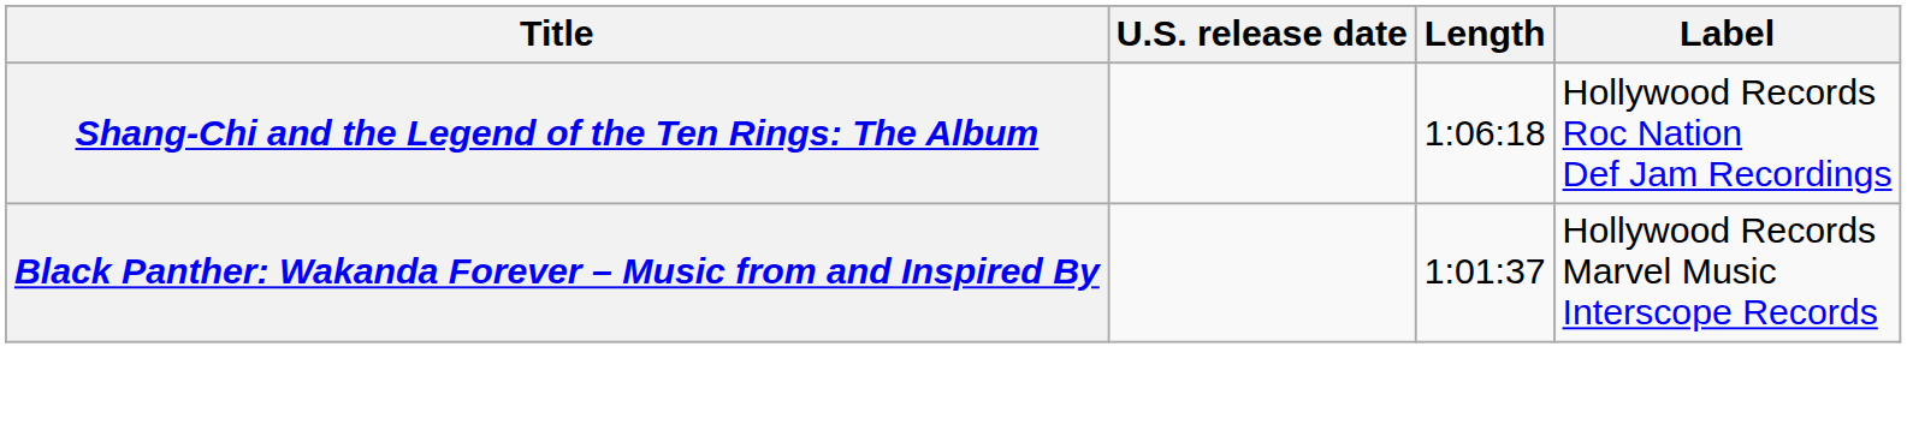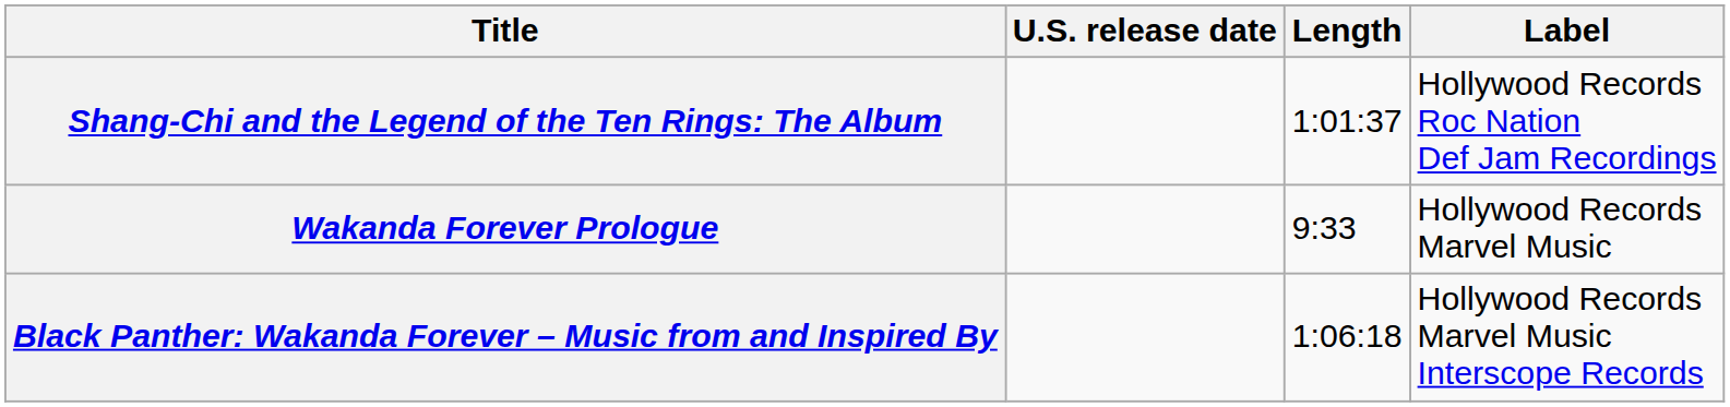Shang-Chi and the Legend of the Ten Rings: The Album | Length: 1:06:18 -> 1:01:37
+ row: Wakanda Forever Prologue | 9:33 | Hollywood Records Marvel Music
Black Panther: Wakanda Forever – Music from and Inspired By | Length: 1:01:37 -> 1:06:18
